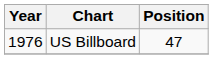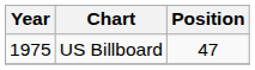US Billboard | Year: 1976 -> 1975
